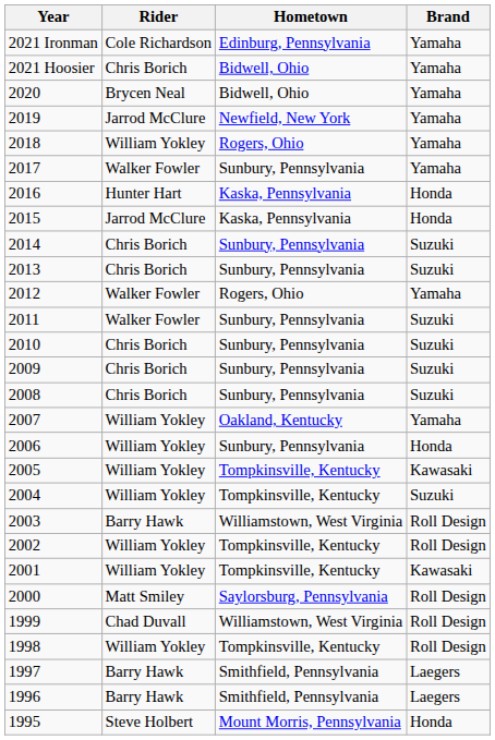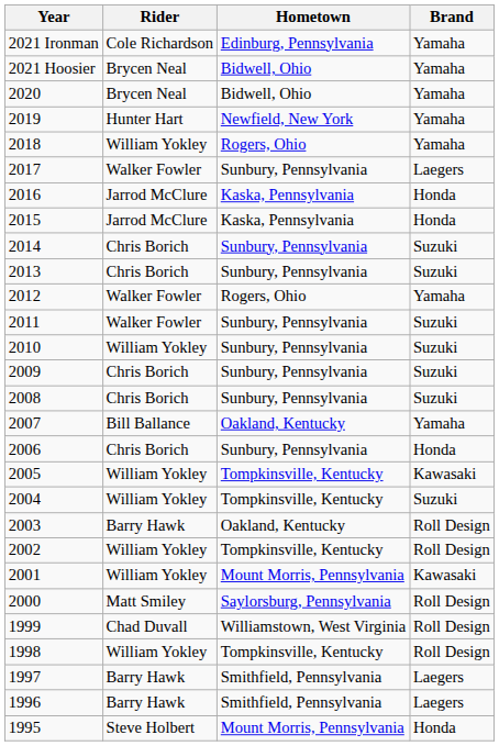2021 Hoosier | Rider: Chris Borich -> Brycen Neal
2019 | Rider: Jarrod McClure -> Hunter Hart
2017 | Brand: Yamaha -> Laegers
2016 | Rider: Hunter Hart -> Jarrod McClure
2010 | Rider: Chris Borich -> William Yokley
2007 | Rider: William Yokley -> Bill Ballance
2006 | Rider: William Yokley -> Chris Borich
2003 | Hometown: Williamstown, West Virginia -> Oakland, Kentucky
2001 | Hometown: Tompkinsville, Kentucky -> Mount Morris, Pennsylvania
